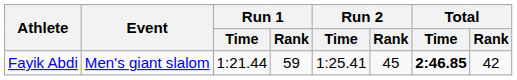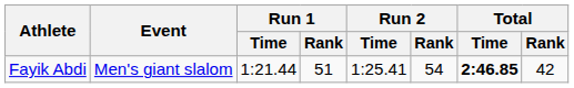Fayik Abdi | Run 1 / Rank: 59 -> 51
Fayik Abdi | Run 2 / Rank: 45 -> 54
